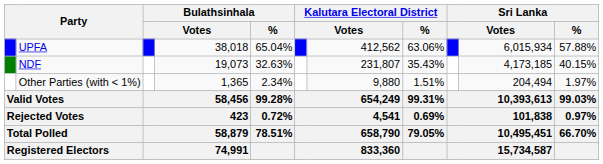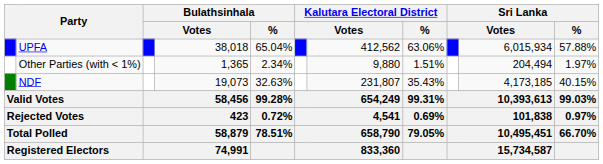rows swapped: NDF <-> Other Parties (with < 1%)
